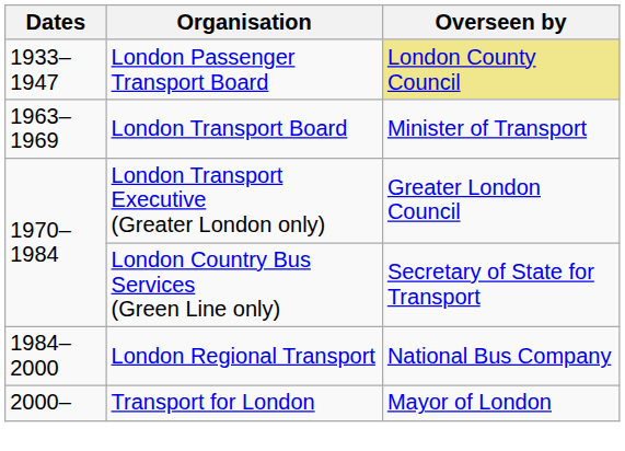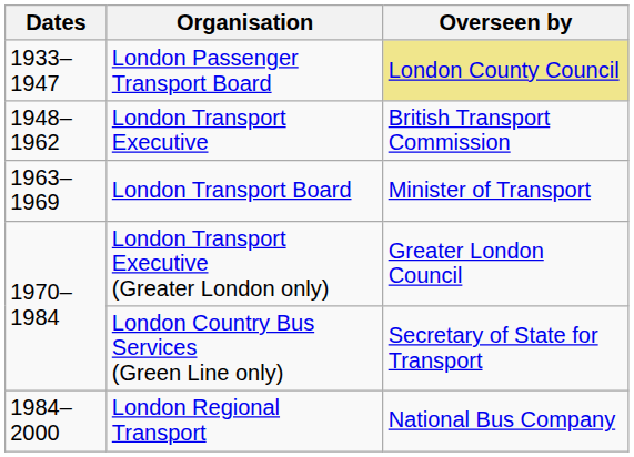+ row: 1948–1962 | London Transport Executive | British Transport Commission
- row: 2000– | Transport for London | Mayor of London
